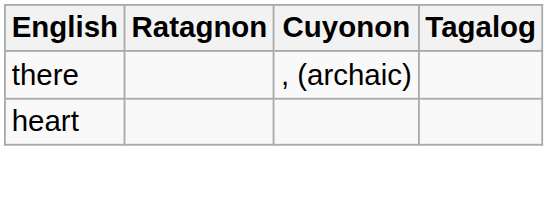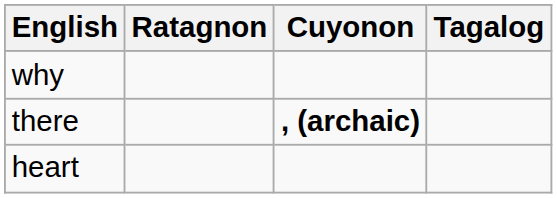+ row: why
there | Cuyonon: normal -> bold
